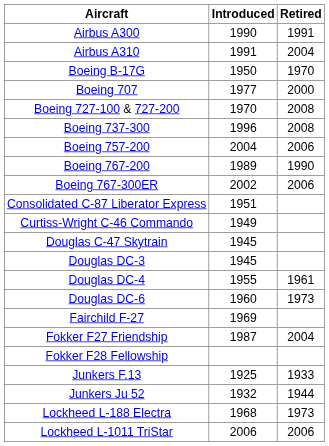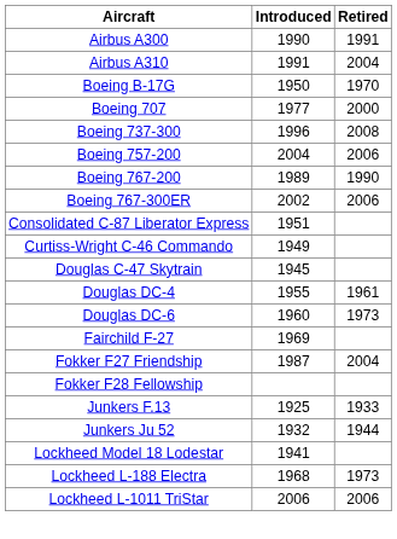- row: Boeing 727-100 & 727-200 | 1970 | 2008
- row: Douglas DC-3 | 1945
+ row: Lockheed Model 18 Lodestar | 1941
